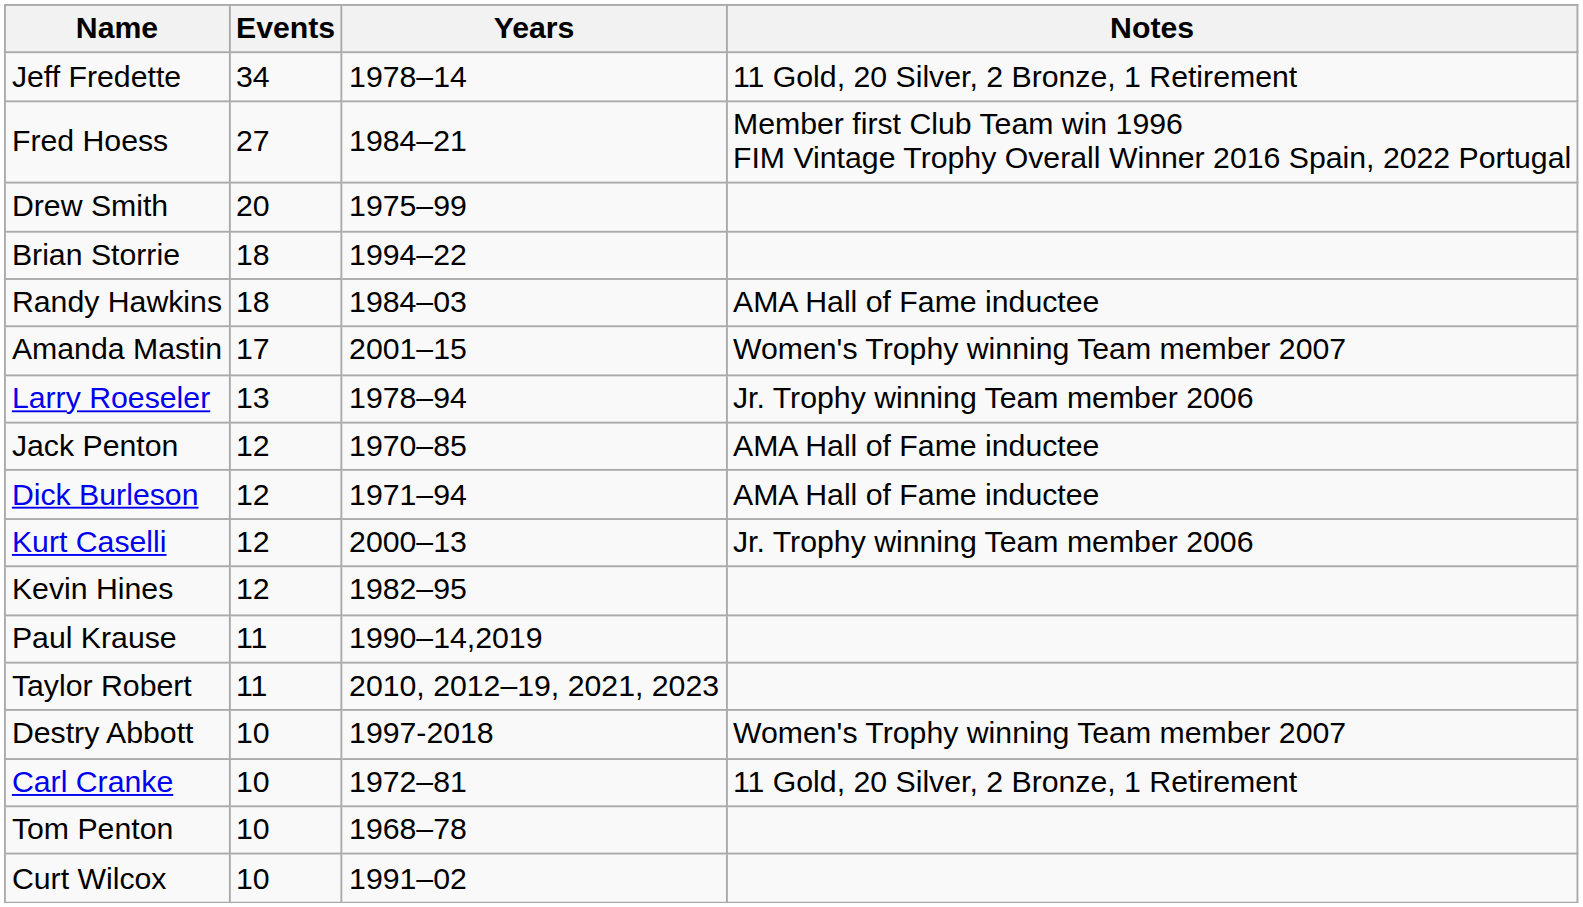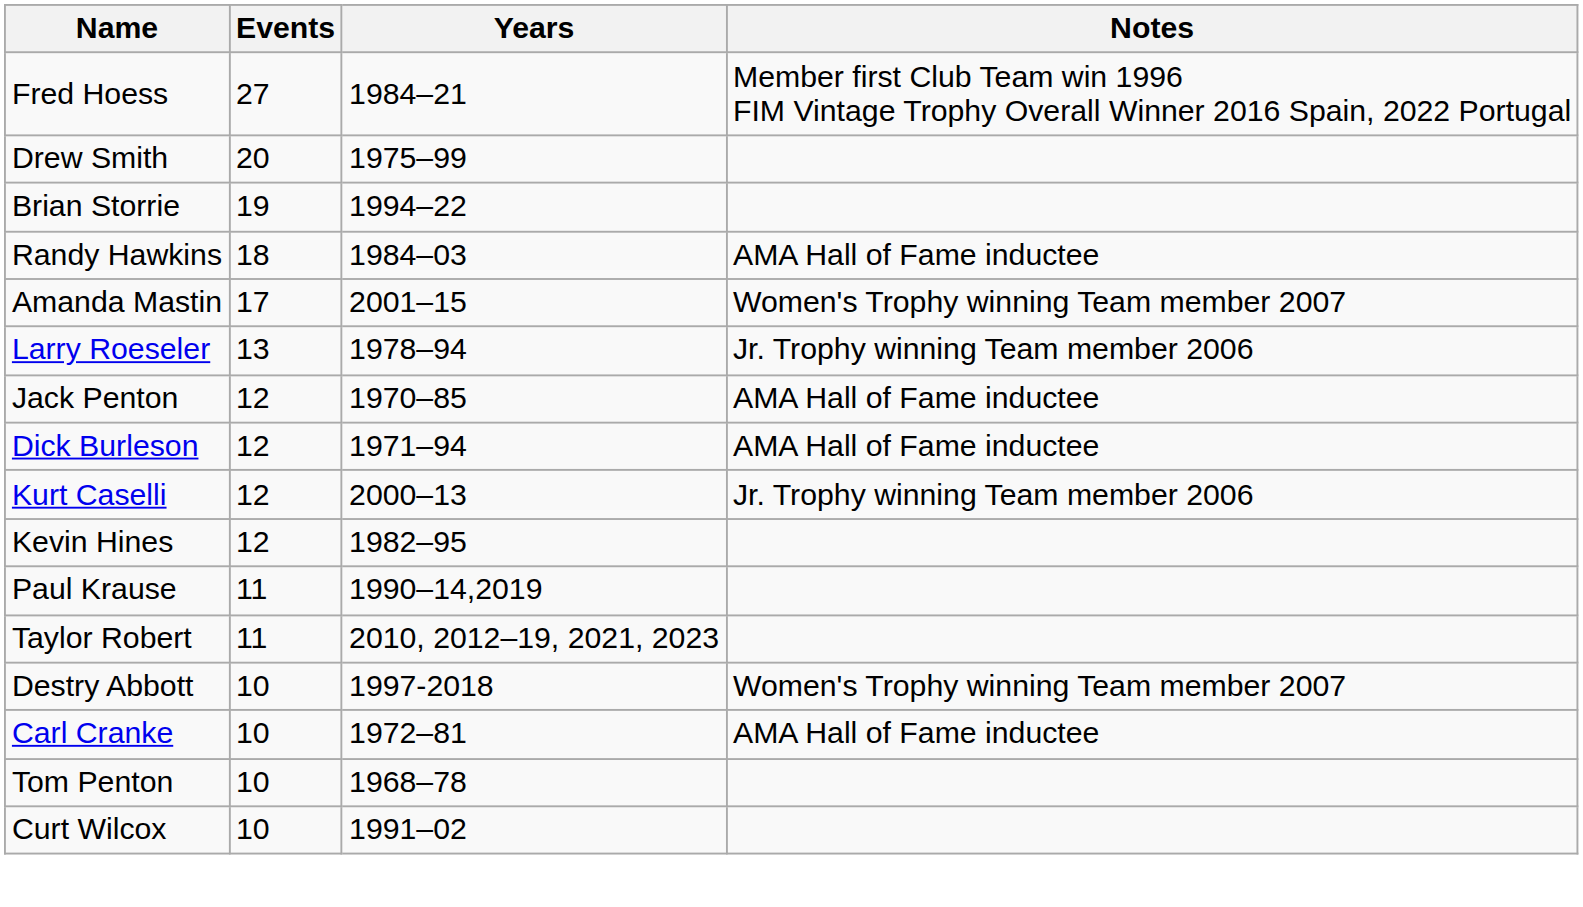- row: Jeff Fredette | 34 | 1978–14 | 11 Gold, 20 Silver, 2 Bronze, 1 Retirement
Brian Storrie | Events: 18 -> 19
Carl Cranke | Notes: 11 Gold, 20 Silver, 2 Bronze, 1 Retirement -> AMA Hall of Fame inductee
